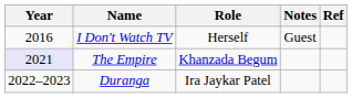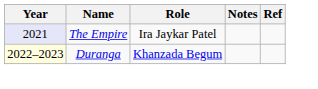- row: 2016 | I Don't Watch TV | Herself | Guest
The Empire | Role: Khanzada Begum -> Ira Jaykar Patel
Duranga | Year: no background -> lightyellow background
Duranga | Role: Ira Jaykar Patel -> Khanzada Begum
